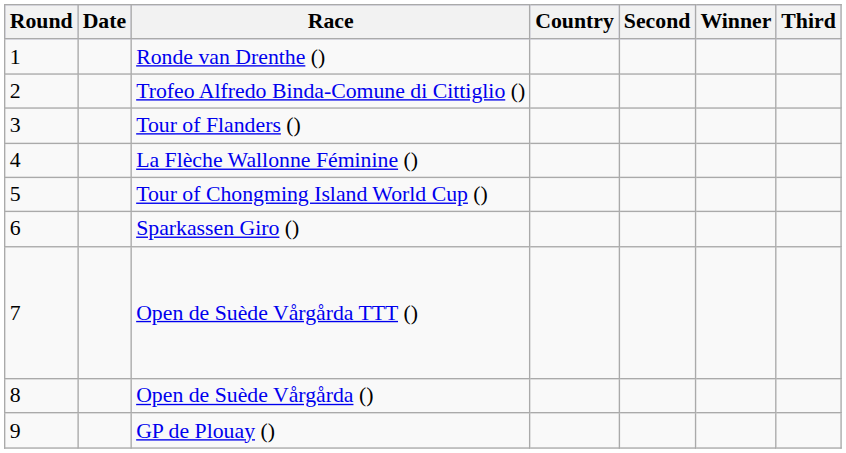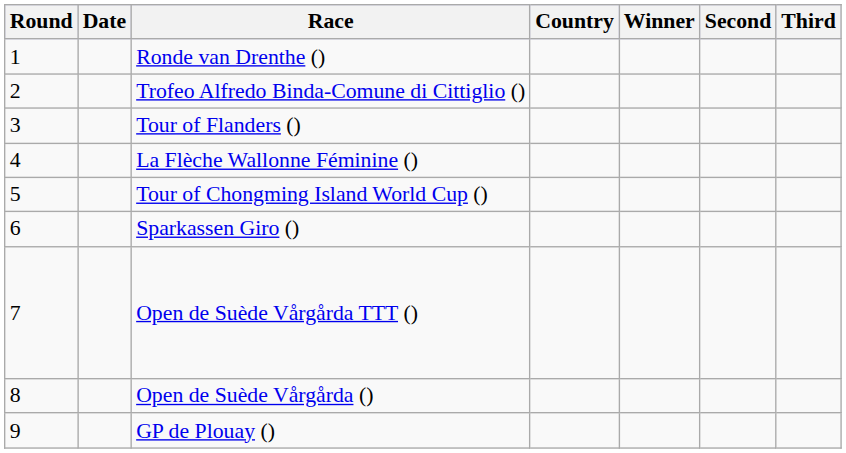columns swapped: Winner <-> Second
